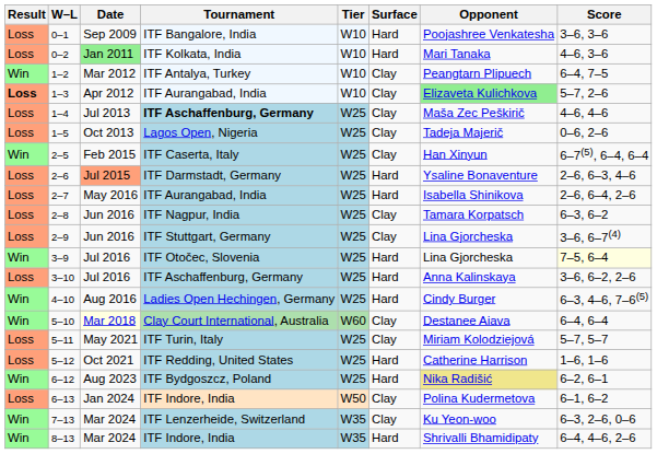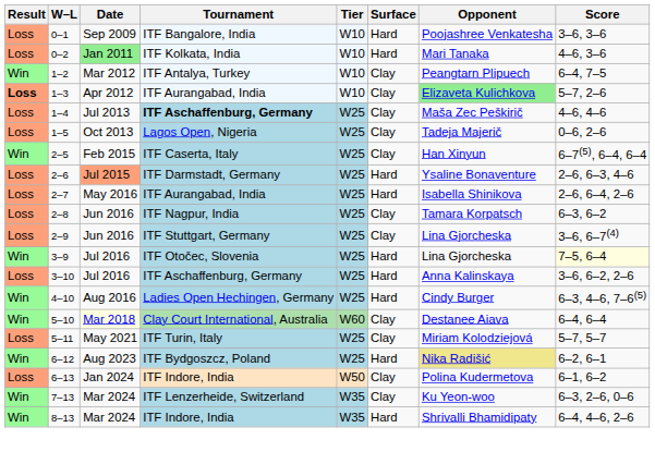- row: Loss | 5–12 | Oct 2021 | ITF Redding, United States | W25 | Hard | Catherine Harrison | 1–6, 1–6
